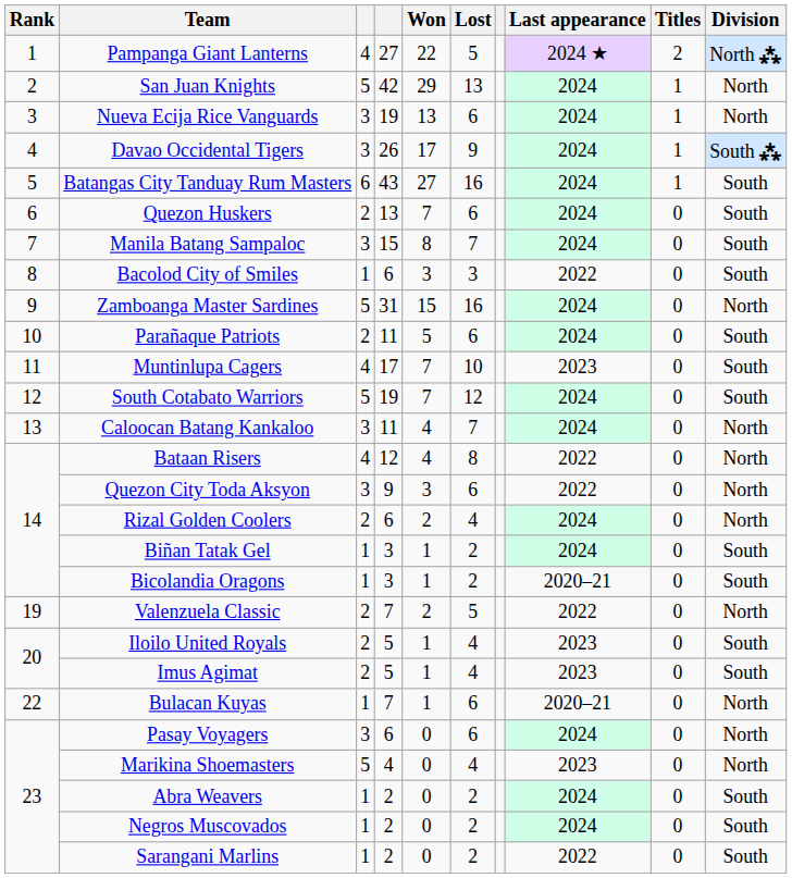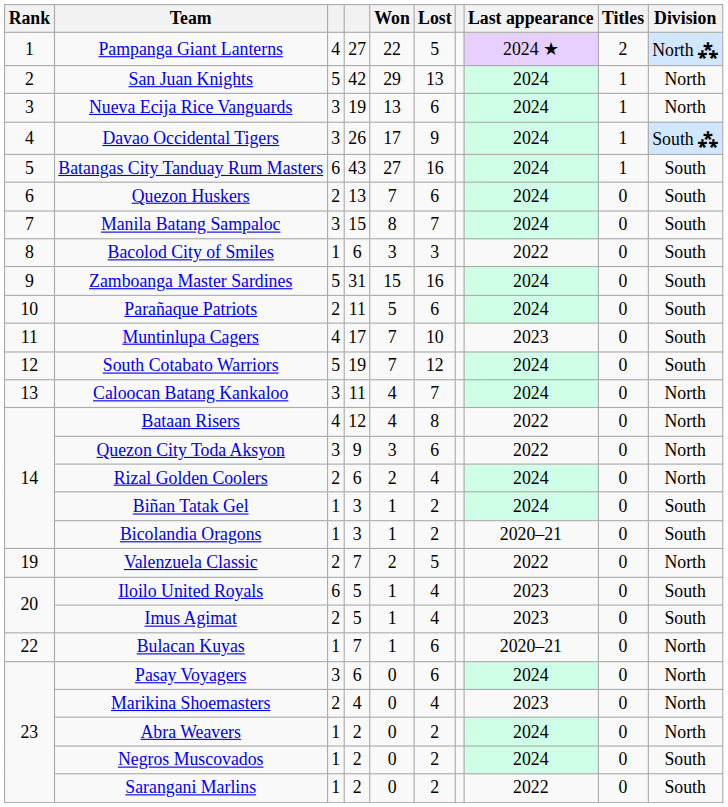Zamboanga Master Sardines | Division: North -> South
Iloilo United Royals | column 3: 2 -> 6
Marikina Shoemasters | column 3: 5 -> 2
Abra Weavers | Division: South -> North
